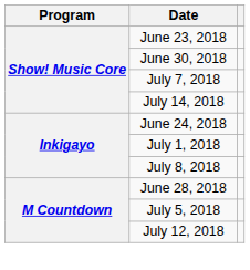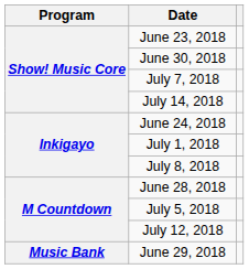+ row: Music Bank | June 29, 2018
